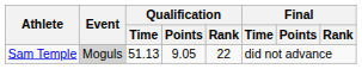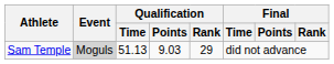Sam Temple | Qualification / Points: 9.05 -> 9.03
Sam Temple | Qualification / Rank: 22 -> 29
